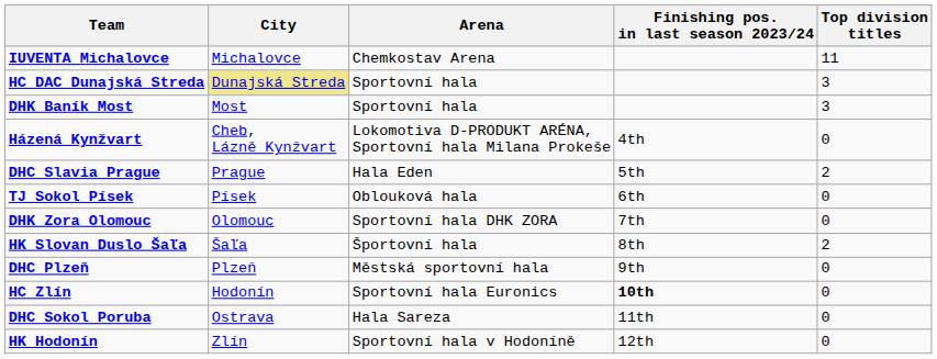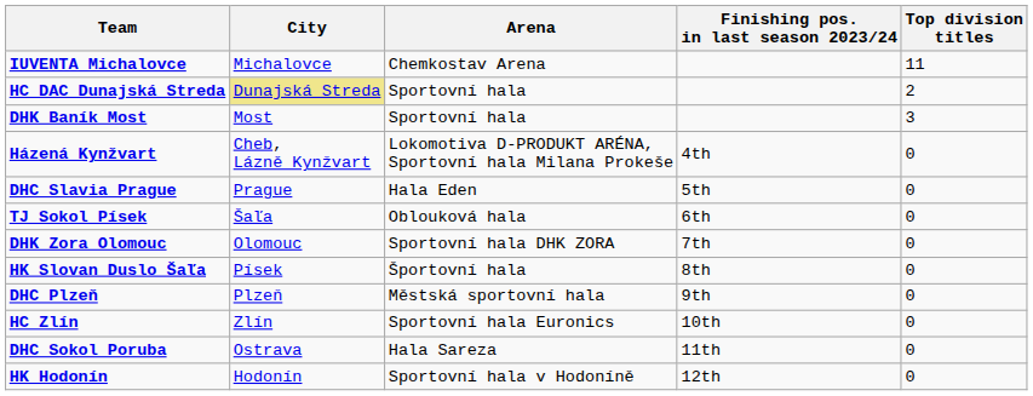HC DAC Dunajská Streda | Top division titles: 3 -> 2
DHC Slavia Prague | Top division titles: 2 -> 0
TJ Sokol Písek | City: Písek -> Šaľa
HK Slovan Duslo Šaľa | City: Šaľa -> Písek
HK Slovan Duslo Šaľa | Top division titles: 2 -> 0
HC Zlín | City: Hodonín -> Zlín
HC Zlín | Finishing pos. in last season 2023/24: bold -> normal
HK Hodonín | City: Zlín -> Hodonín
